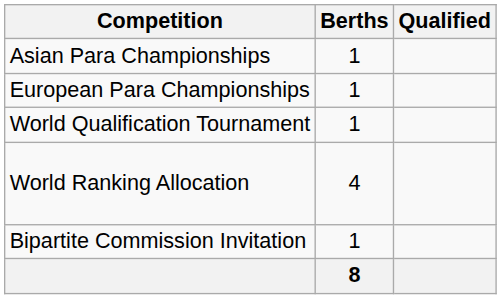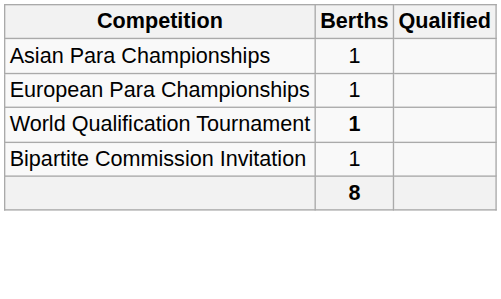World Qualification Tournament | Berths: normal -> bold
- row: World Ranking Allocation | 4
